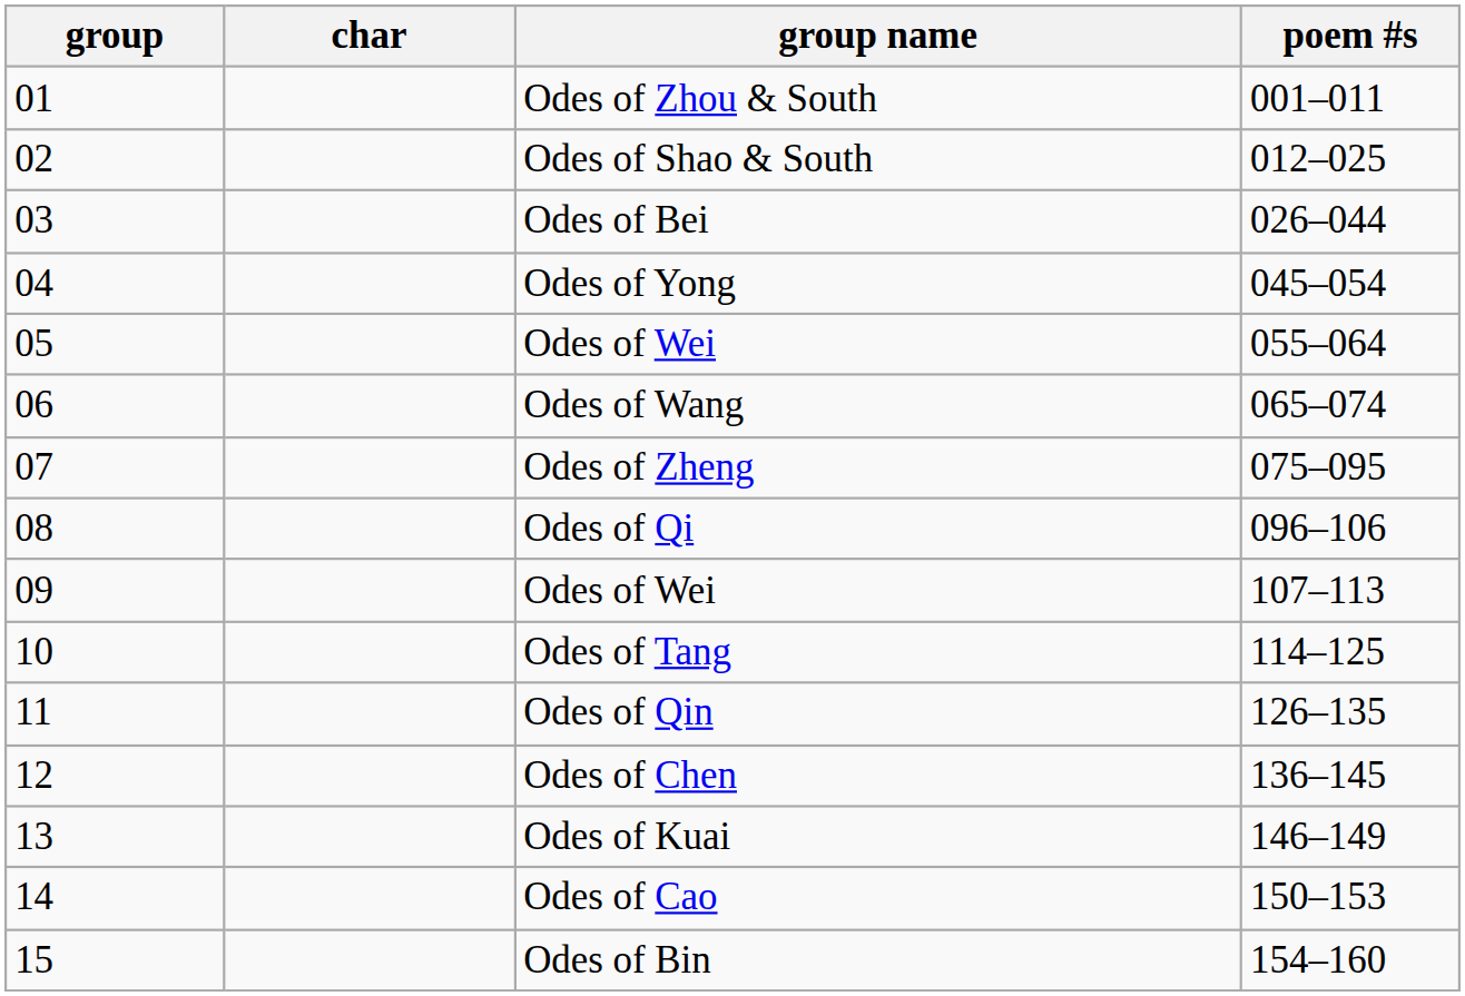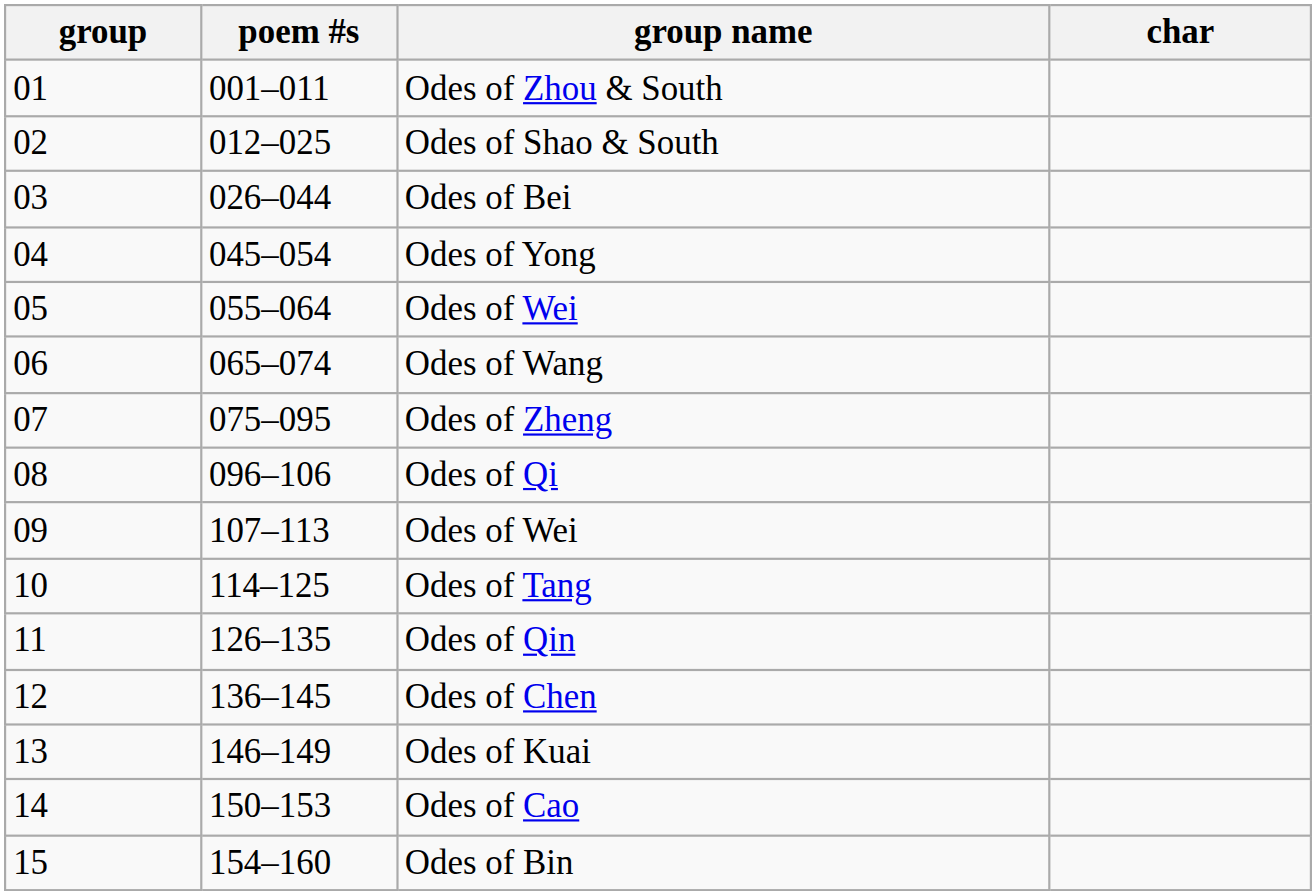columns swapped: char <-> poem #s
